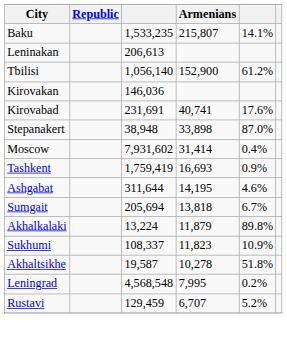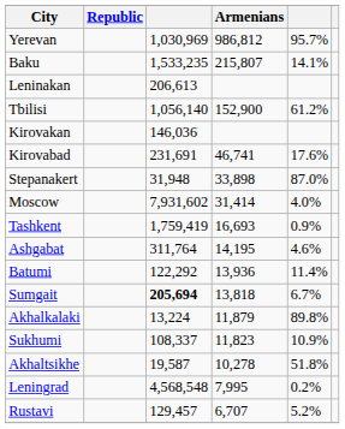+ row: Yerevan | 1,030,969 | 986,812 | 95.7%
Kirovabad | Armenians: 40,741 -> 46,741
Stepanakert | column 3: 38,948 -> 31,948
Moscow | column 5: 0.4% -> 4.0%
Ashgabat | column 3: 311,644 -> 311,764
+ row: Batumi | 122,292 | 13,936 | 11.4%
Sumgait | column 3: normal -> bold
Rustavi | column 3: 129,459 -> 129,457
